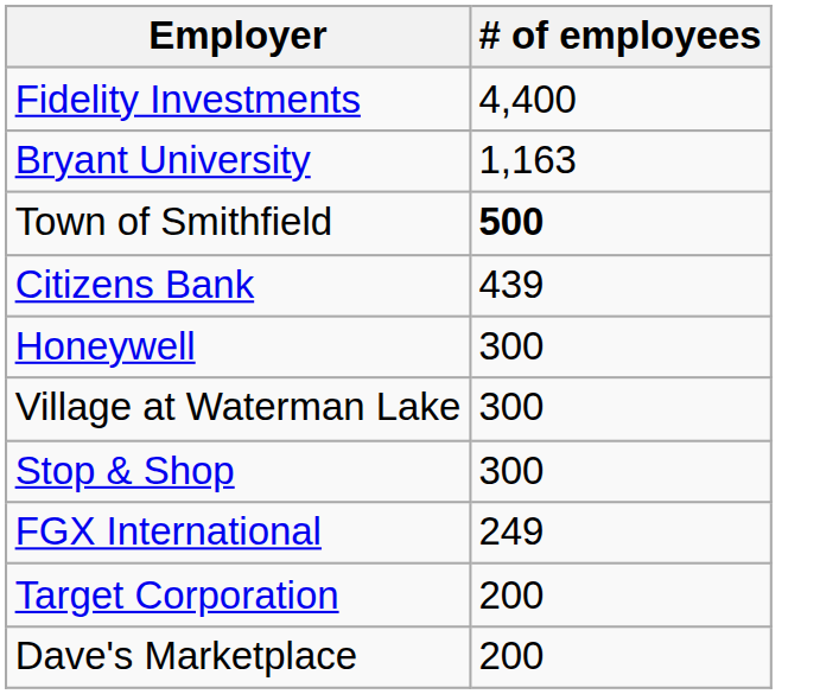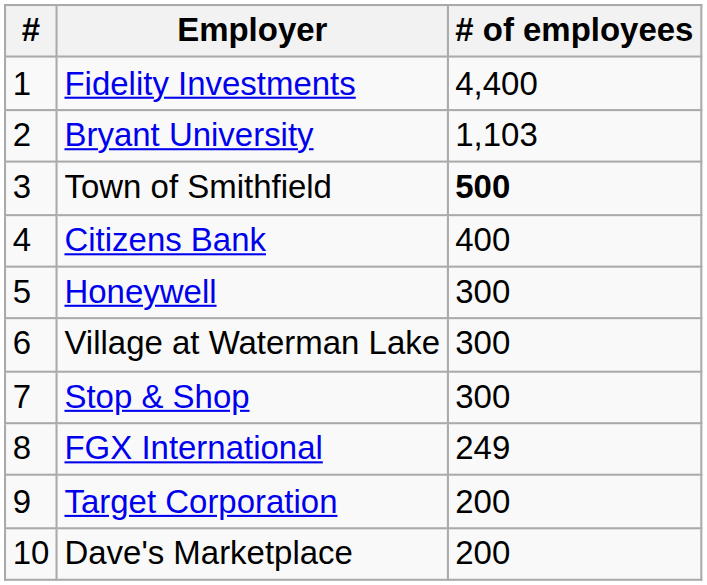+ column: # | 1 | 2 | 3 | 4 | 5 | 6 | 7 | 8 | 9 | 10
Bryant University | # of employees: 1,163 -> 1,103
Citizens Bank | # of employees: 439 -> 400
